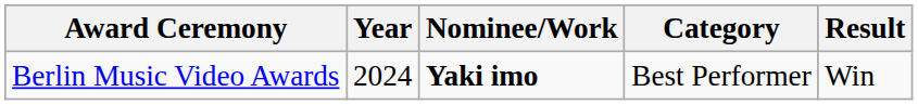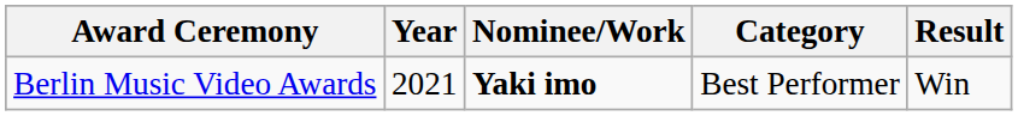Berlin Music Video Awards | Year: 2024 -> 2021
